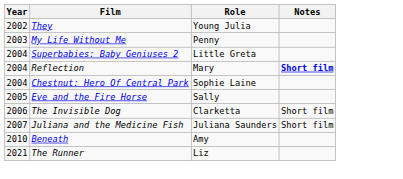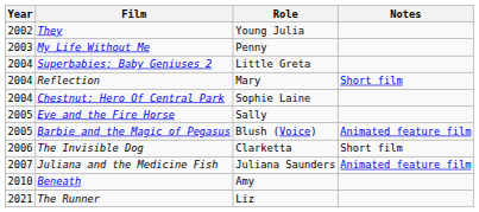Reflection | Notes: bold -> normal
+ row: 2005 | Barbie and the Magic of Pegasus | Blush (Voice) | Animated feature film
Juliana and the Medicine Fish | Notes: Short film -> Animated feature film
